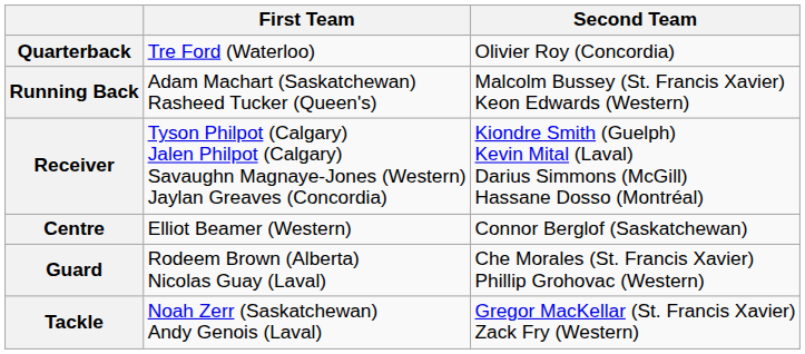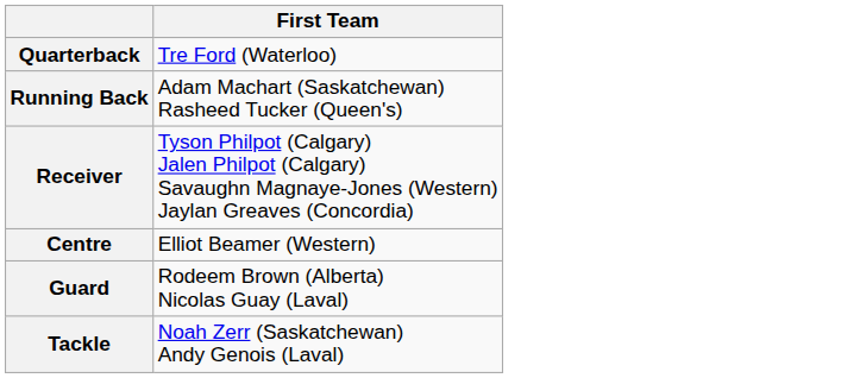- column: Second Team | Olivier Roy (Concordia) | Malcolm Bussey (St. Francis Xavier) Keon Edwards (Western) | Kiondre Smith (Guelph) Kevin Mital (Laval) Darius Simmons (McGill) Hassane Dosso (Montréal) | Connor Berglof (Saskatchewan) | Che Morales (St. Francis Xavier) Phillip Grohovac (Western) | Gregor MacKellar (St. Francis Xavier) Zack Fry (Western)
